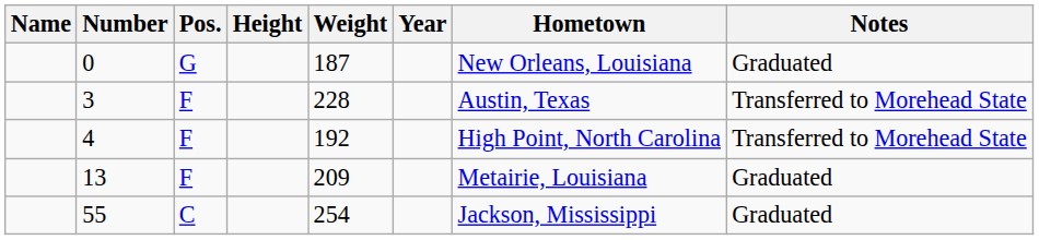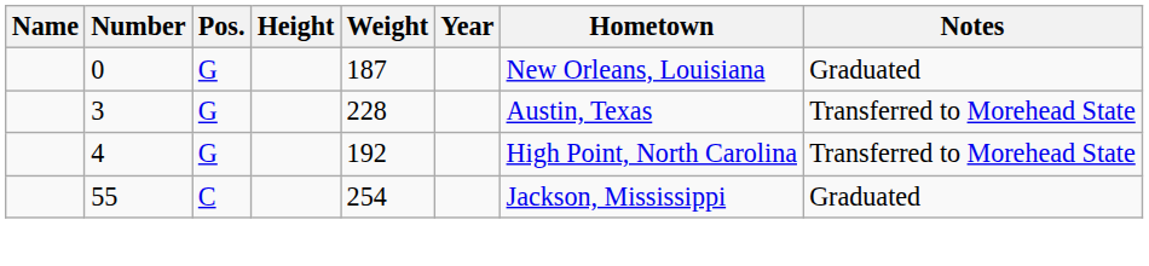3 | Pos.: F -> G
4 | Pos.: F -> G
- row: 13 | F | 209 | Metairie, Louisiana | Graduated
